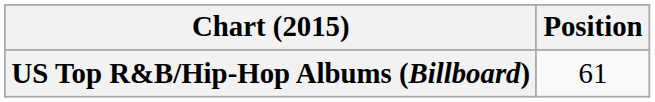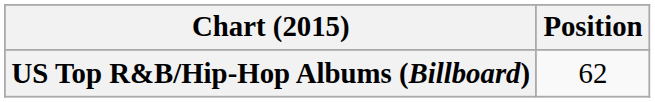US Top R&B/Hip-Hop Albums (Billboard) | Position: 61 -> 62
